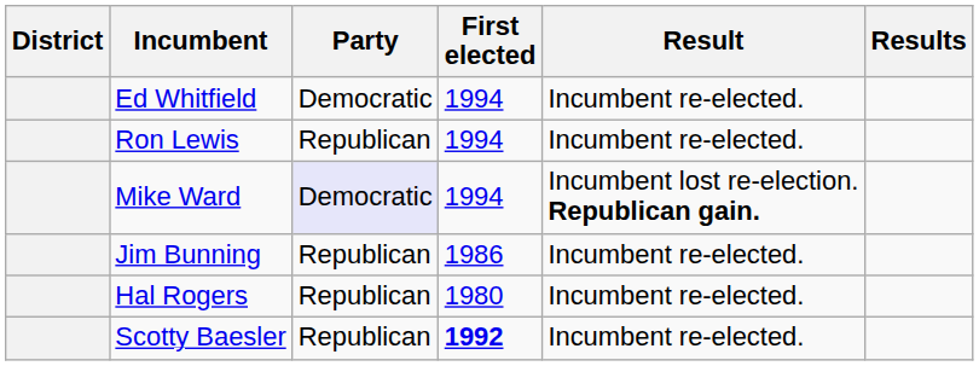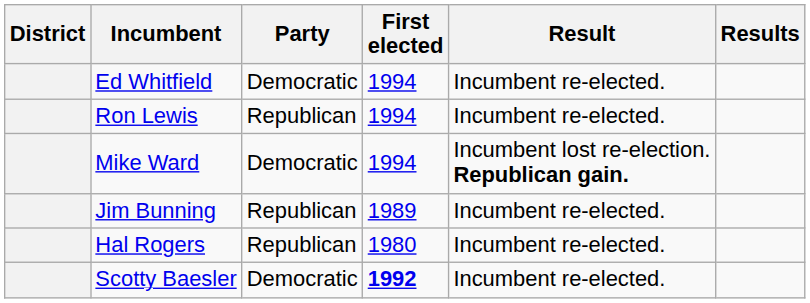Mike Ward | Party: lavender background -> no background
Jim Bunning | First elected: 1986 -> 1989
Scotty Baesler | Party: Republican -> Democratic
